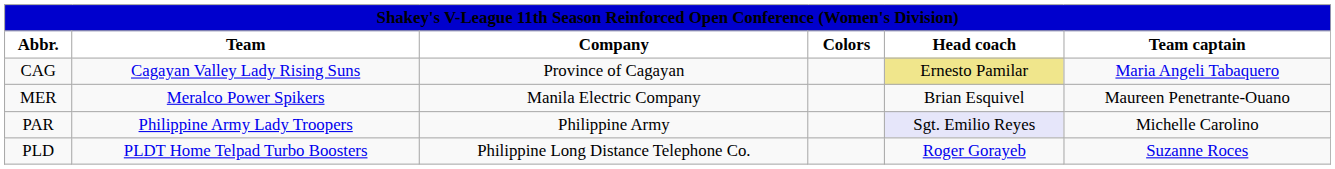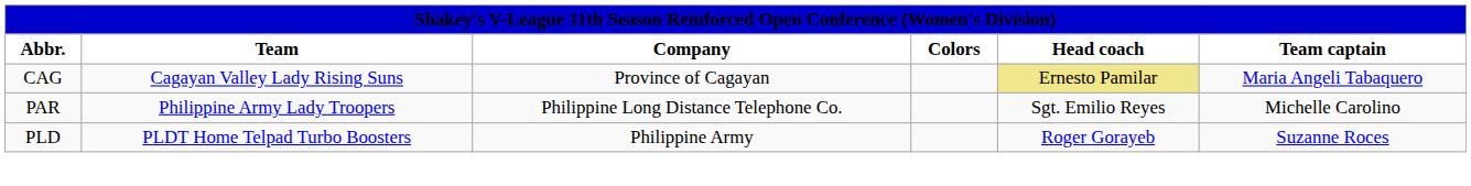- row: MER | Meralco Power Spikers | Manila Electric Company | Brian Esquivel | Maureen Penetrante-Ouano
PAR | Company: Philippine Army -> Philippine Long Distance Telephone Co.
PAR | Head coach: lavender background -> no background
PLD | Company: Philippine Long Distance Telephone Co. -> Philippine Army
